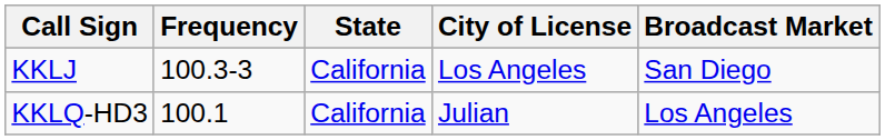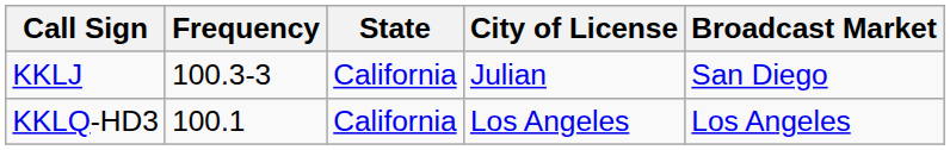KKLJ | City of License: Los Angeles -> Julian
KKLQ-HD3 | City of License: Julian -> Los Angeles
